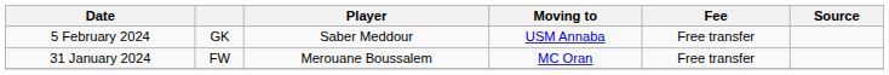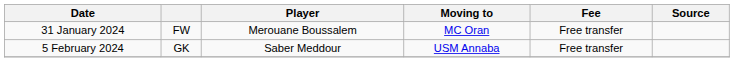rows swapped: 31 January 2024 <-> 5 February 2024
